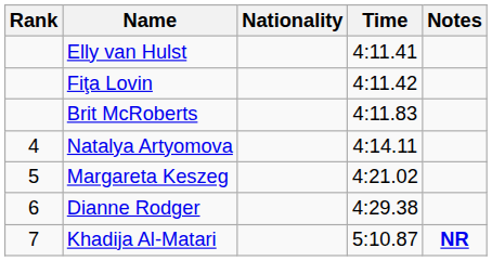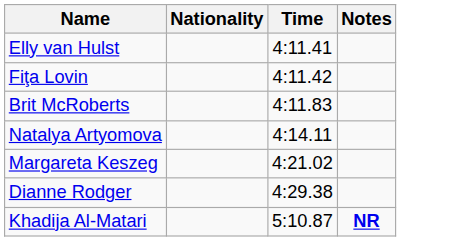- column: Rank | 4 | 5 | 6 | 7
